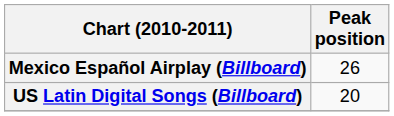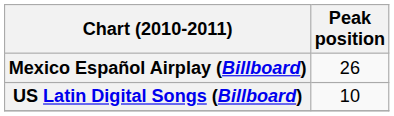US Latin Digital Songs (Billboard) | Peak position: 20 -> 10
